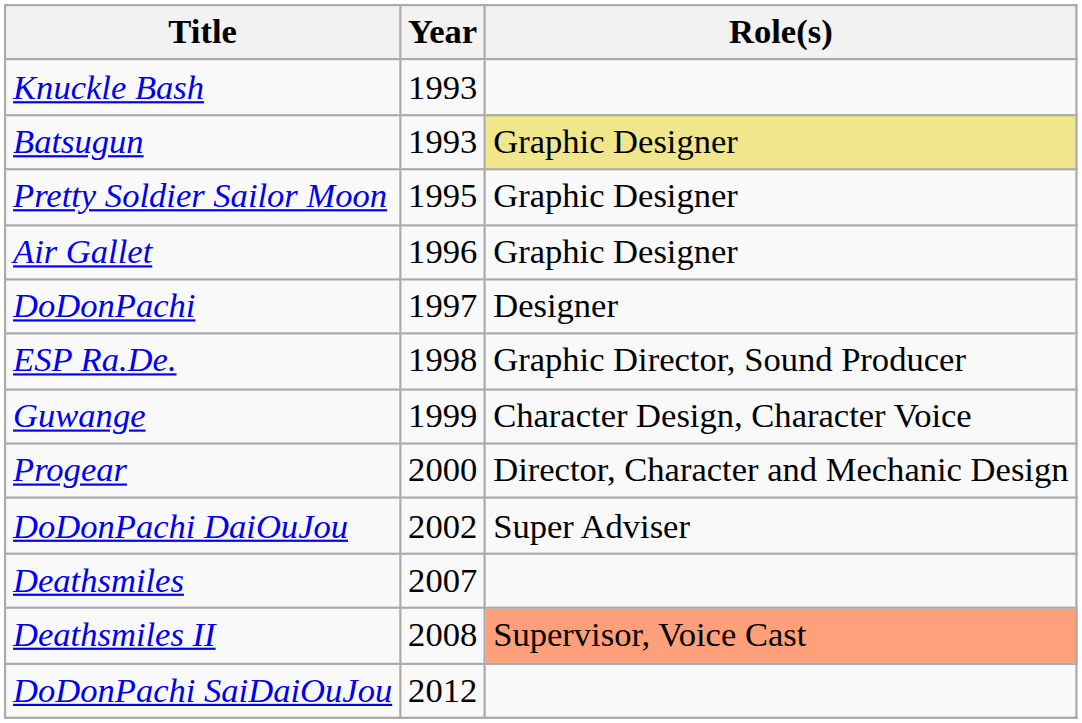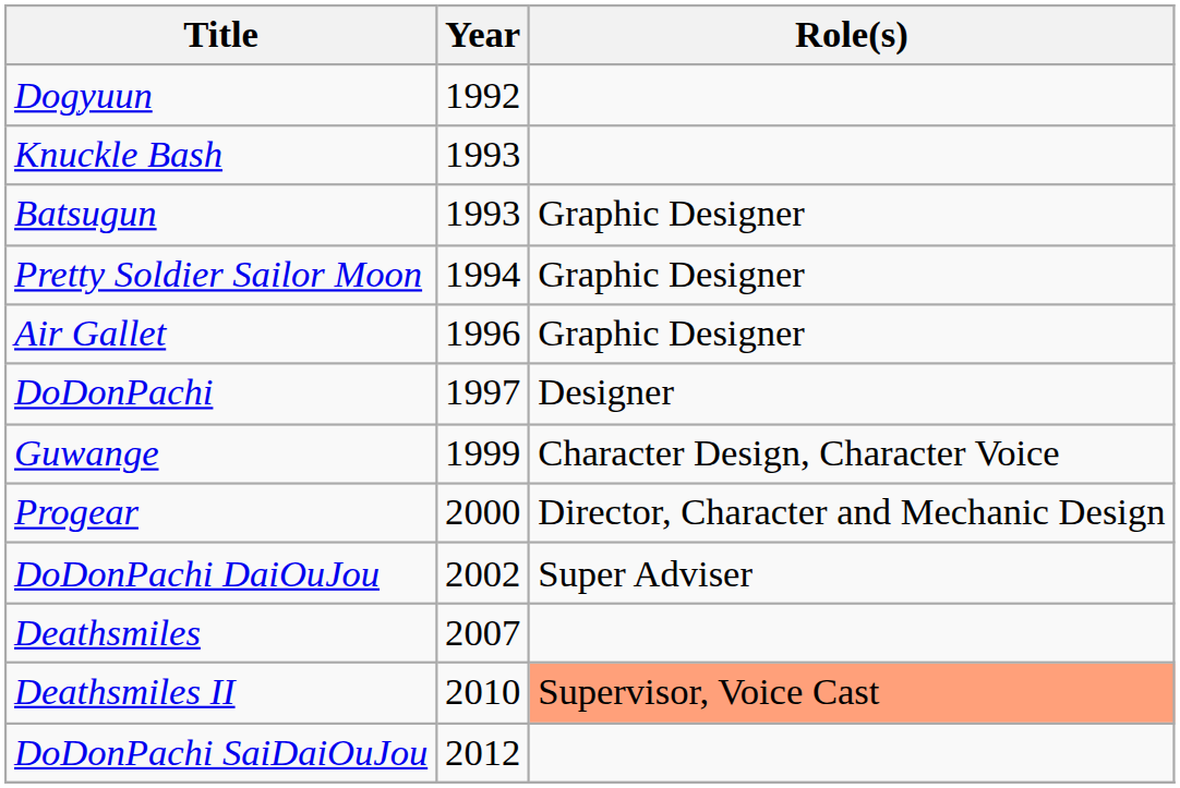+ row: Dogyuun | 1992
Batsugun | Role(s): khaki background -> no background
Pretty Soldier Sailor Moon | Year: 1995 -> 1994
- row: ESP Ra.De. | 1998 | Graphic Director, Sound Producer
Deathsmiles II | Year: 2008 -> 2010
